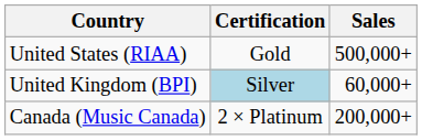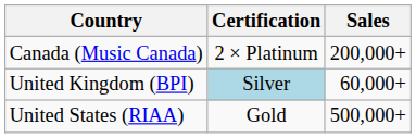rows swapped: Canada (Music Canada) <-> United States (RIAA)
